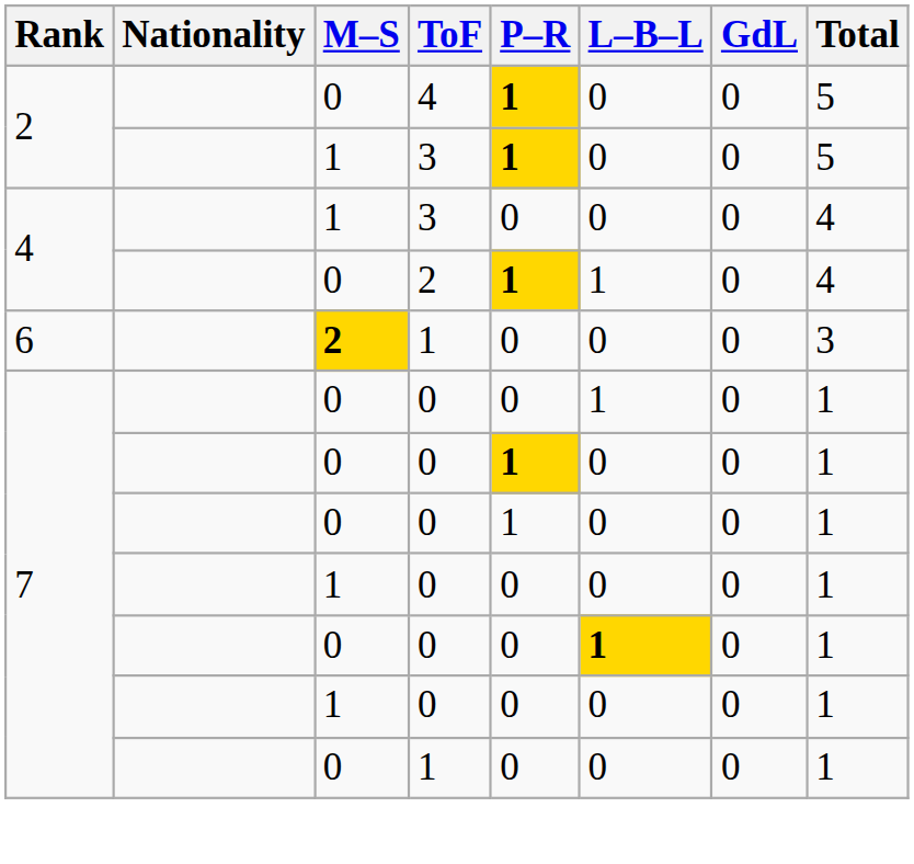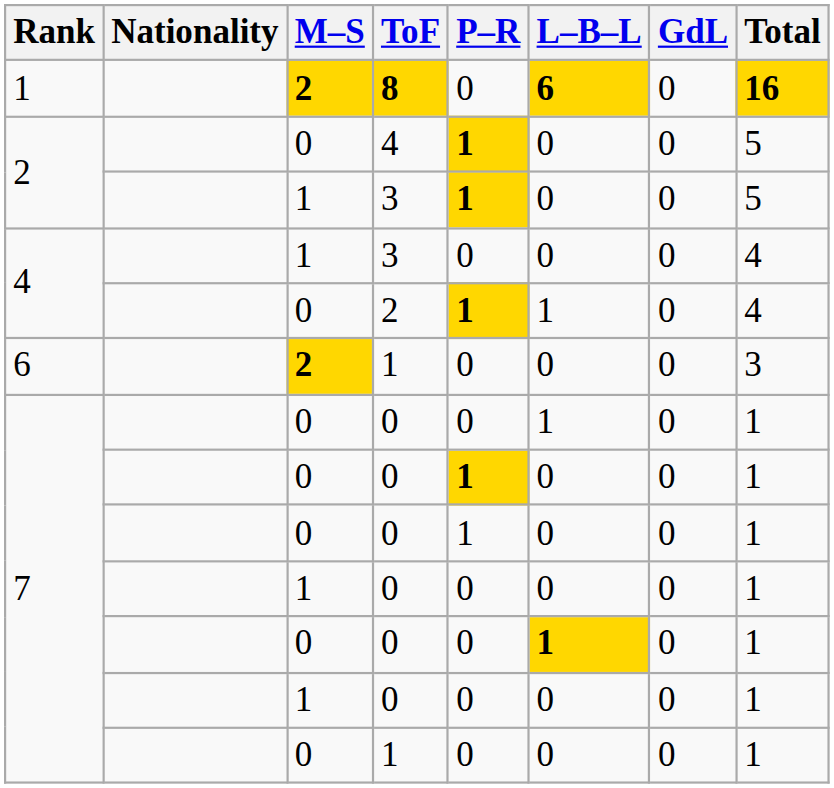+ row: 1 | 2 | 8 | 0 | 6 | 0 | 16
